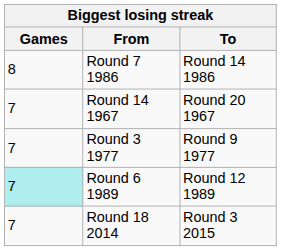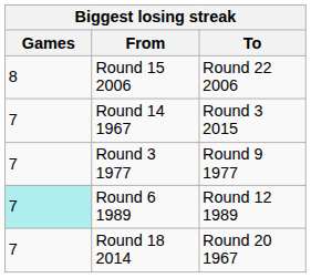- row: 8 | Round 7 1986 | Round 14 1986
+ row: 8 | Round 15 2006 | Round 22 2006
Round 14 1967 | To: Round 20 1967 -> Round 3 2015
Round 18 2014 | To: Round 3 2015 -> Round 20 1967
